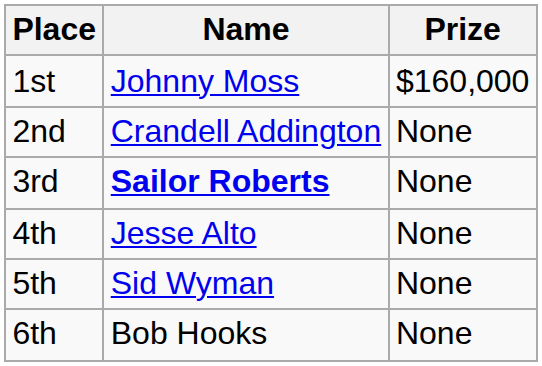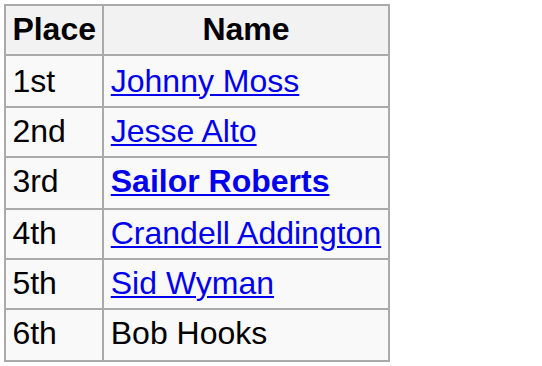- column: Prize | $160,000 | None | None | None | None | None
2nd | Name: Crandell Addington -> Jesse Alto
4th | Name: Jesse Alto -> Crandell Addington
